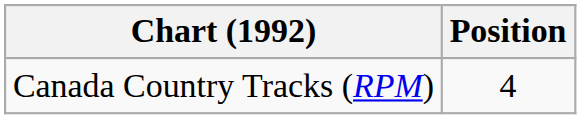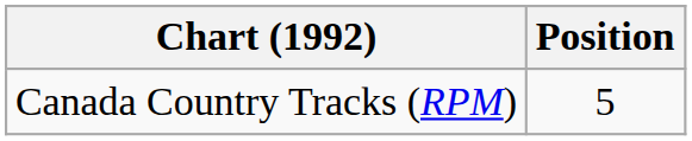Canada Country Tracks (RPM) | Position: 4 -> 5
